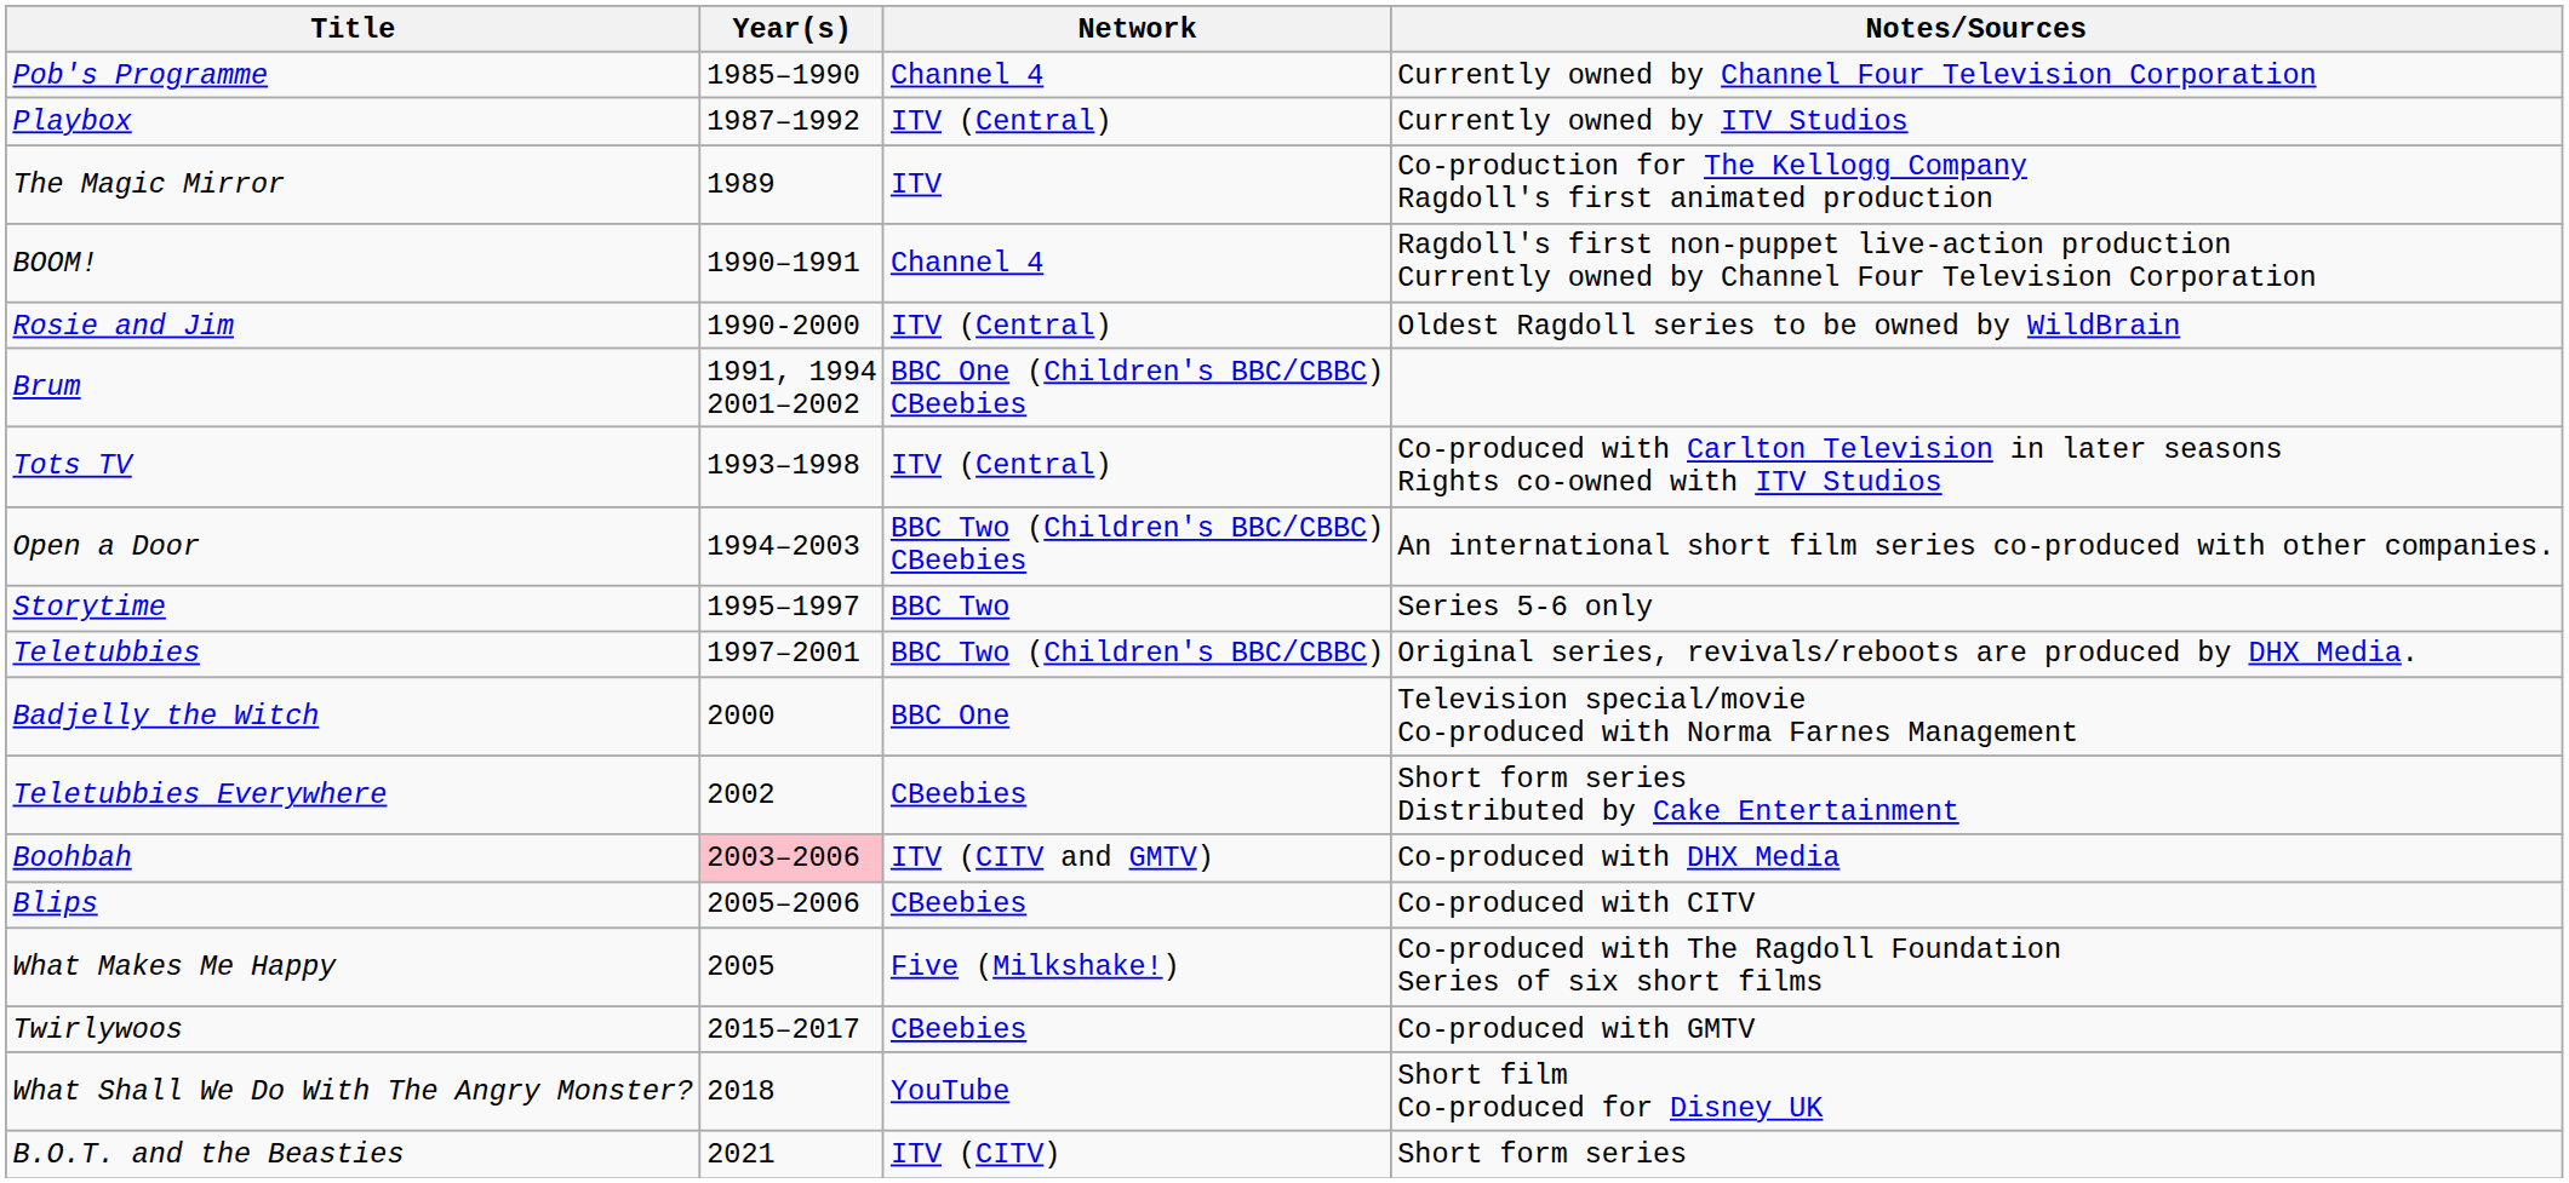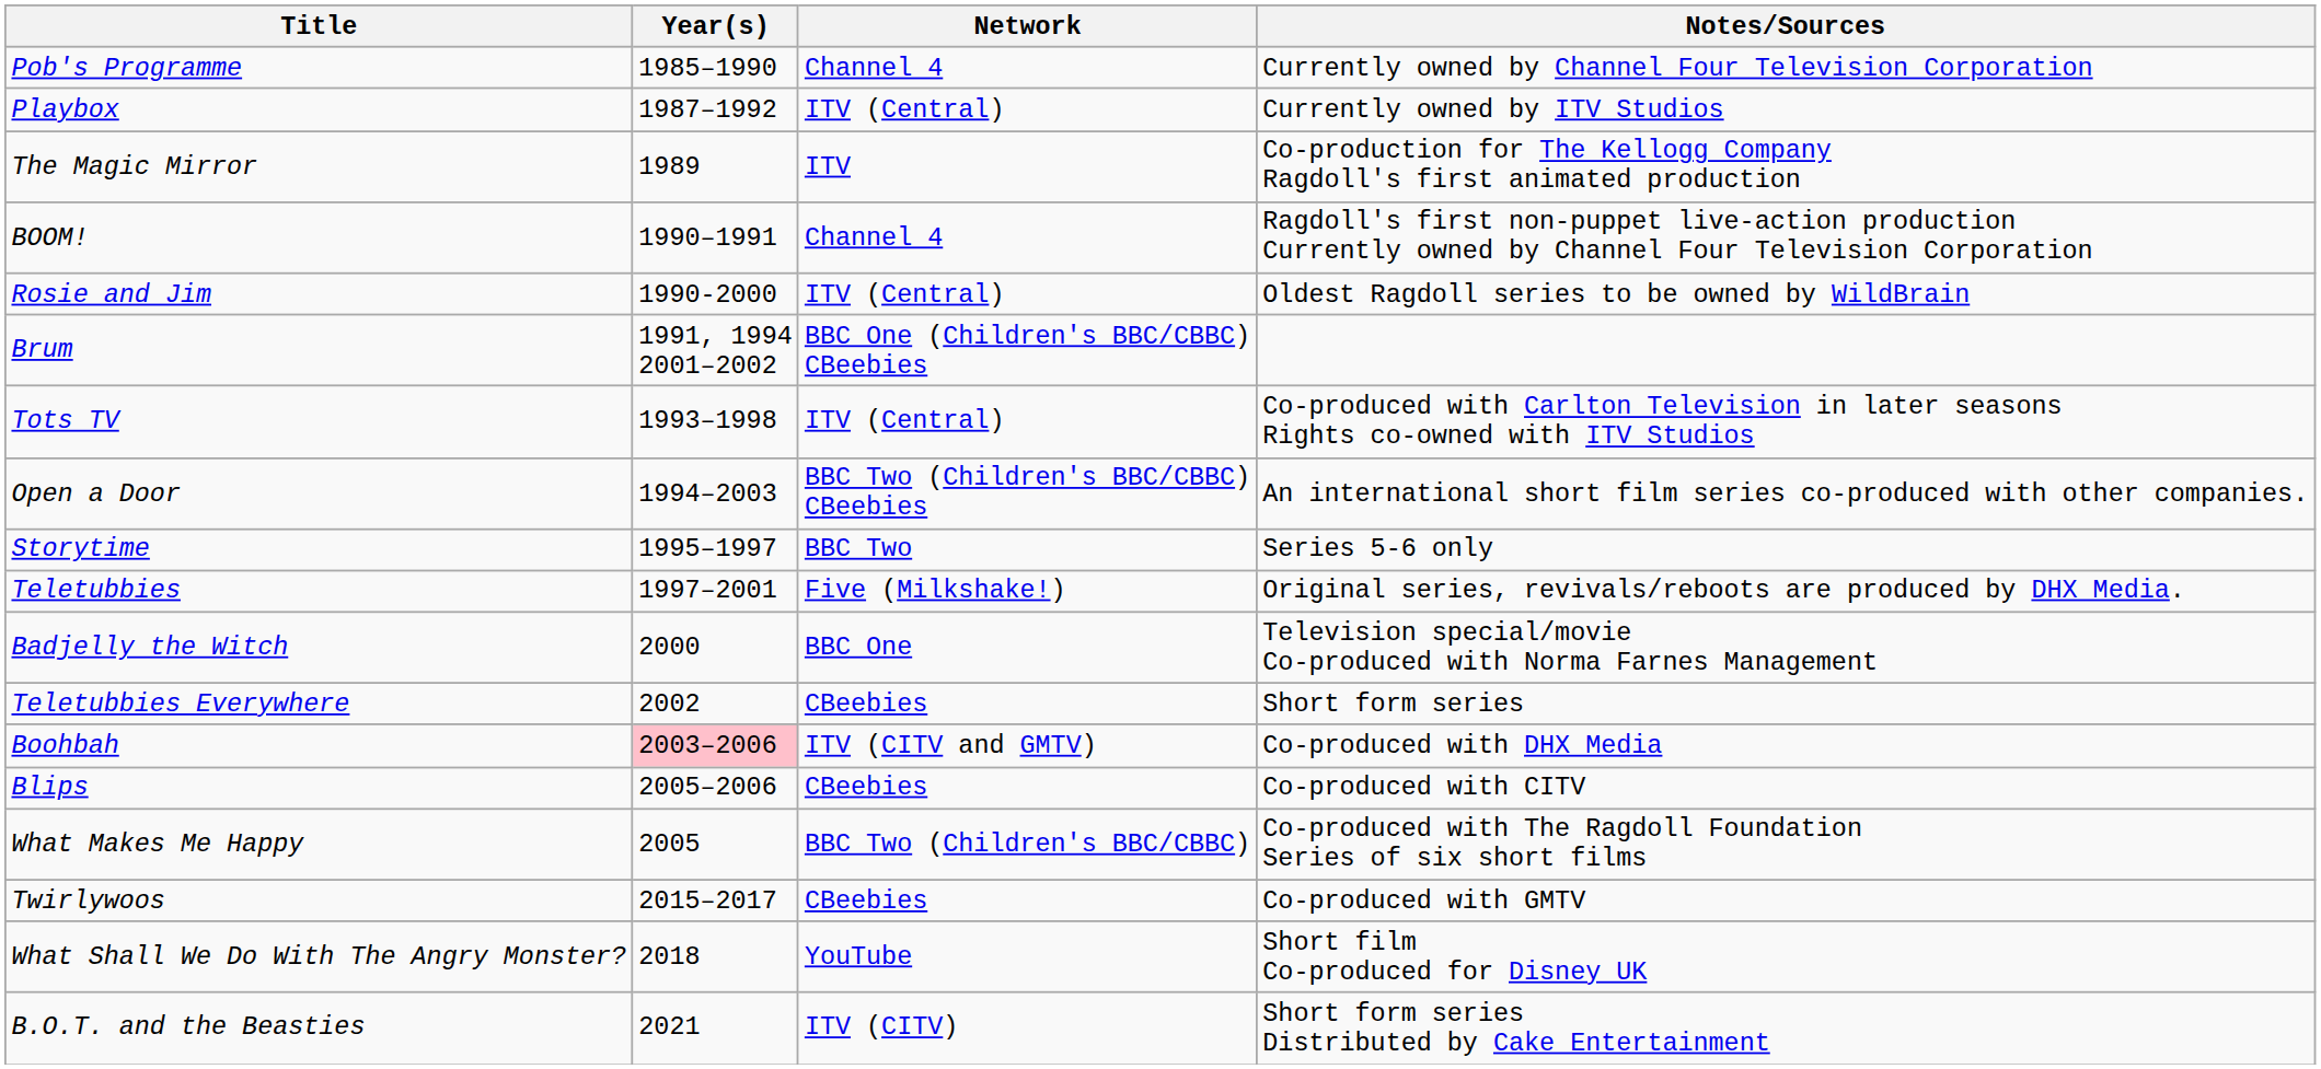Teletubbies | Network: BBC Two (Children's BBC/CBBC) -> Five (Milkshake!)
Teletubbies Everywhere | Notes/Sources: Short form series Distributed by Cake Entertainment -> Short form series
What Makes Me Happy | Network: Five (Milkshake!) -> BBC Two (Children's BBC/CBBC)
B.O.T. and the Beasties | Notes/Sources: Short form series -> Short form series Distributed by Cake Entertainment
